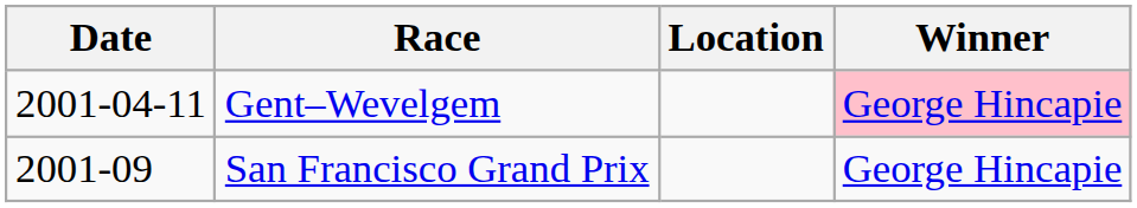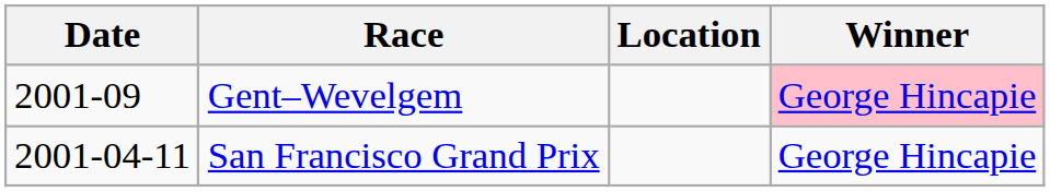Gent–Wevelgem | Date: 2001-04-11 -> 2001-09
San Francisco Grand Prix | Date: 2001-09 -> 2001-04-11
